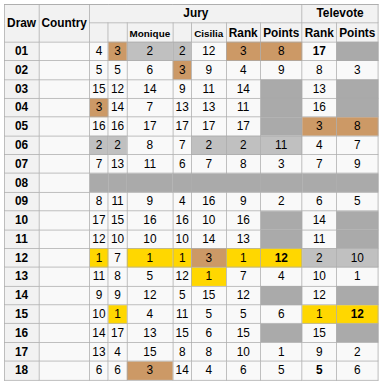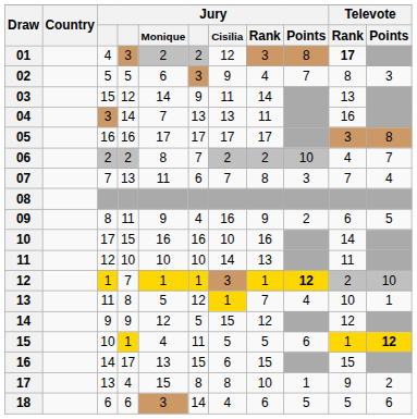02 | Jury / Points: 9 -> 7
06 | Jury / Points: 11 -> 10
07 | Televote / Points: 9 -> 4
18 | Televote / Rank: bold -> normal
